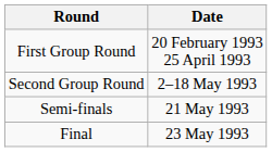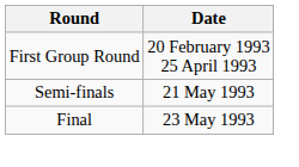- row: Second Group Round | 2–18 May 1993
